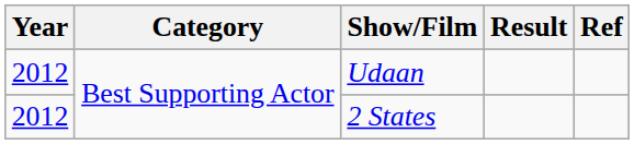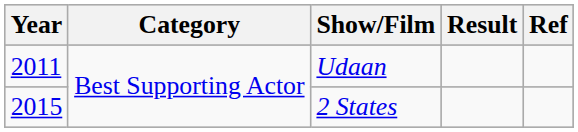Udaan | Year: 2012 -> 2011
2 States | Year: 2012 -> 2015
